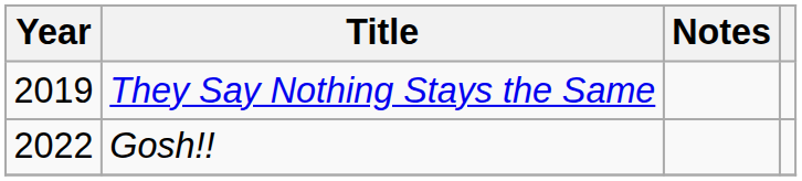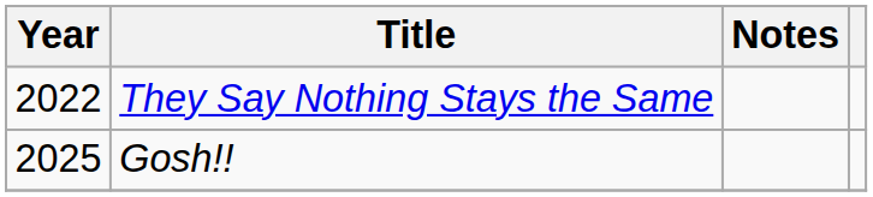They Say Nothing Stays the Same | Year: 2019 -> 2022
Gosh!! | Year: 2022 -> 2025
